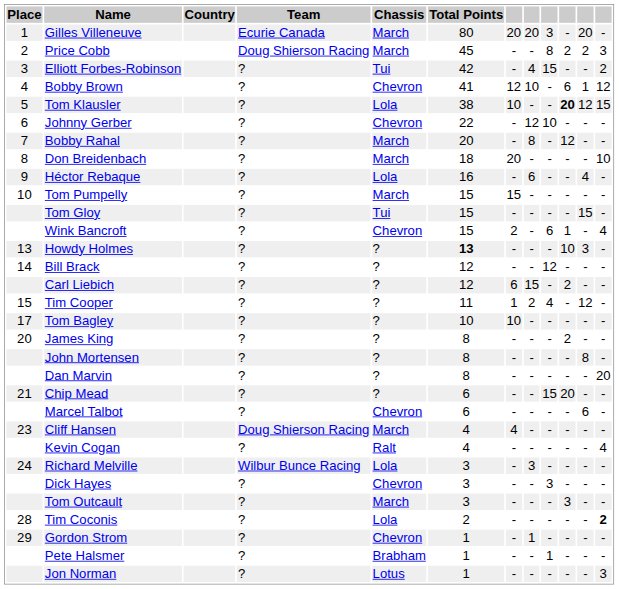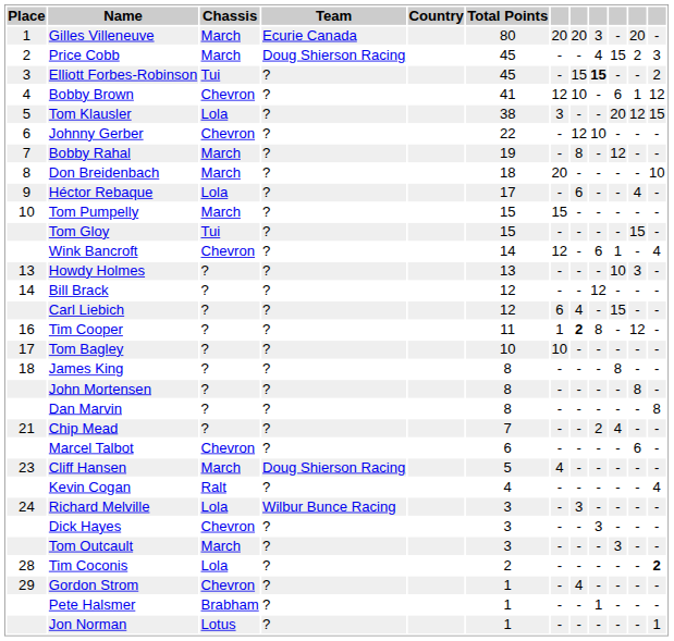columns swapped: Country <-> Chassis
Price Cobb | column 9: 8 -> 4
Price Cobb | column 10: 2 -> 15
Elliott Forbes-Robinson | Total Points: 42 -> 45
Elliott Forbes-Robinson | column 8: 4 -> 15
Elliott Forbes-Robinson | column 9: normal -> bold
Tom Klausler | column 7: 10 -> 3
Tom Klausler | column 10: bold -> normal
Bobby Rahal | Total Points: 20 -> 19
Héctor Rebaque | Total Points: 16 -> 17
Wink Bancroft | Total Points: 15 -> 14
Wink Bancroft | column 7: 2 -> 12
Howdy Holmes | Total Points: bold -> normal
Carl Liebich | column 8: 15 -> 4
Carl Liebich | column 10: 2 -> 15
Tim Cooper | Place: 15 -> 16
Tim Cooper | column 8: normal -> bold
Tim Cooper | column 9: 4 -> 8
James King | Place: 20 -> 18
James King | column 10: 2 -> 8
Dan Marvin | column 12: 20 -> 8
Chip Mead | Total Points: 6 -> 7
Chip Mead | column 9: 15 -> 2
Chip Mead | column 10: 20 -> 4
Cliff Hansen | Total Points: 4 -> 5
Gordon Strom | column 8: 1 -> 4
Jon Norman | column 12: 3 -> 1
